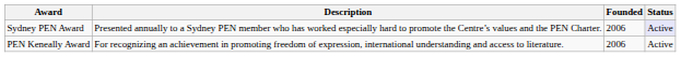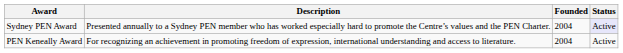Sydney PEN Award | Founded: 2006 -> 2004
PEN Keneally Award | Founded: 2006 -> 2004
